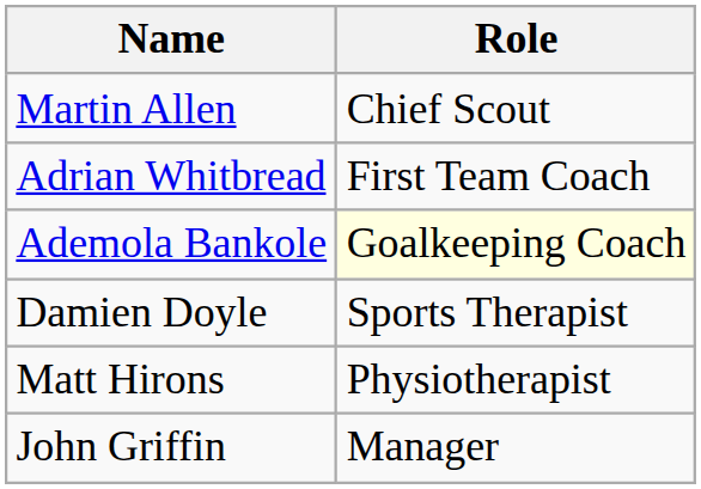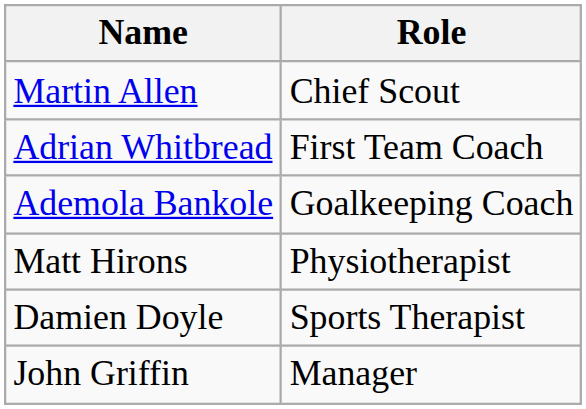Ademola Bankole | Role: lightyellow background -> no background
rows swapped: Damien Doyle <-> Matt Hirons
